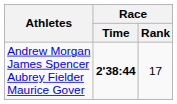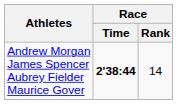Andrew Morgan James Spencer Aubrey Fielder Maurice Gover | Race / Rank: 17 -> 14
